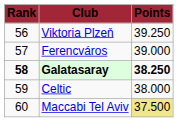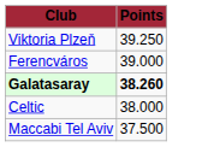- column: Rank | 56 | 57 | 58 | 59 | 60
Galatasaray | Points: 38.250 -> 38.260
Maccabi Tel Aviv | Points: khaki background -> no background
